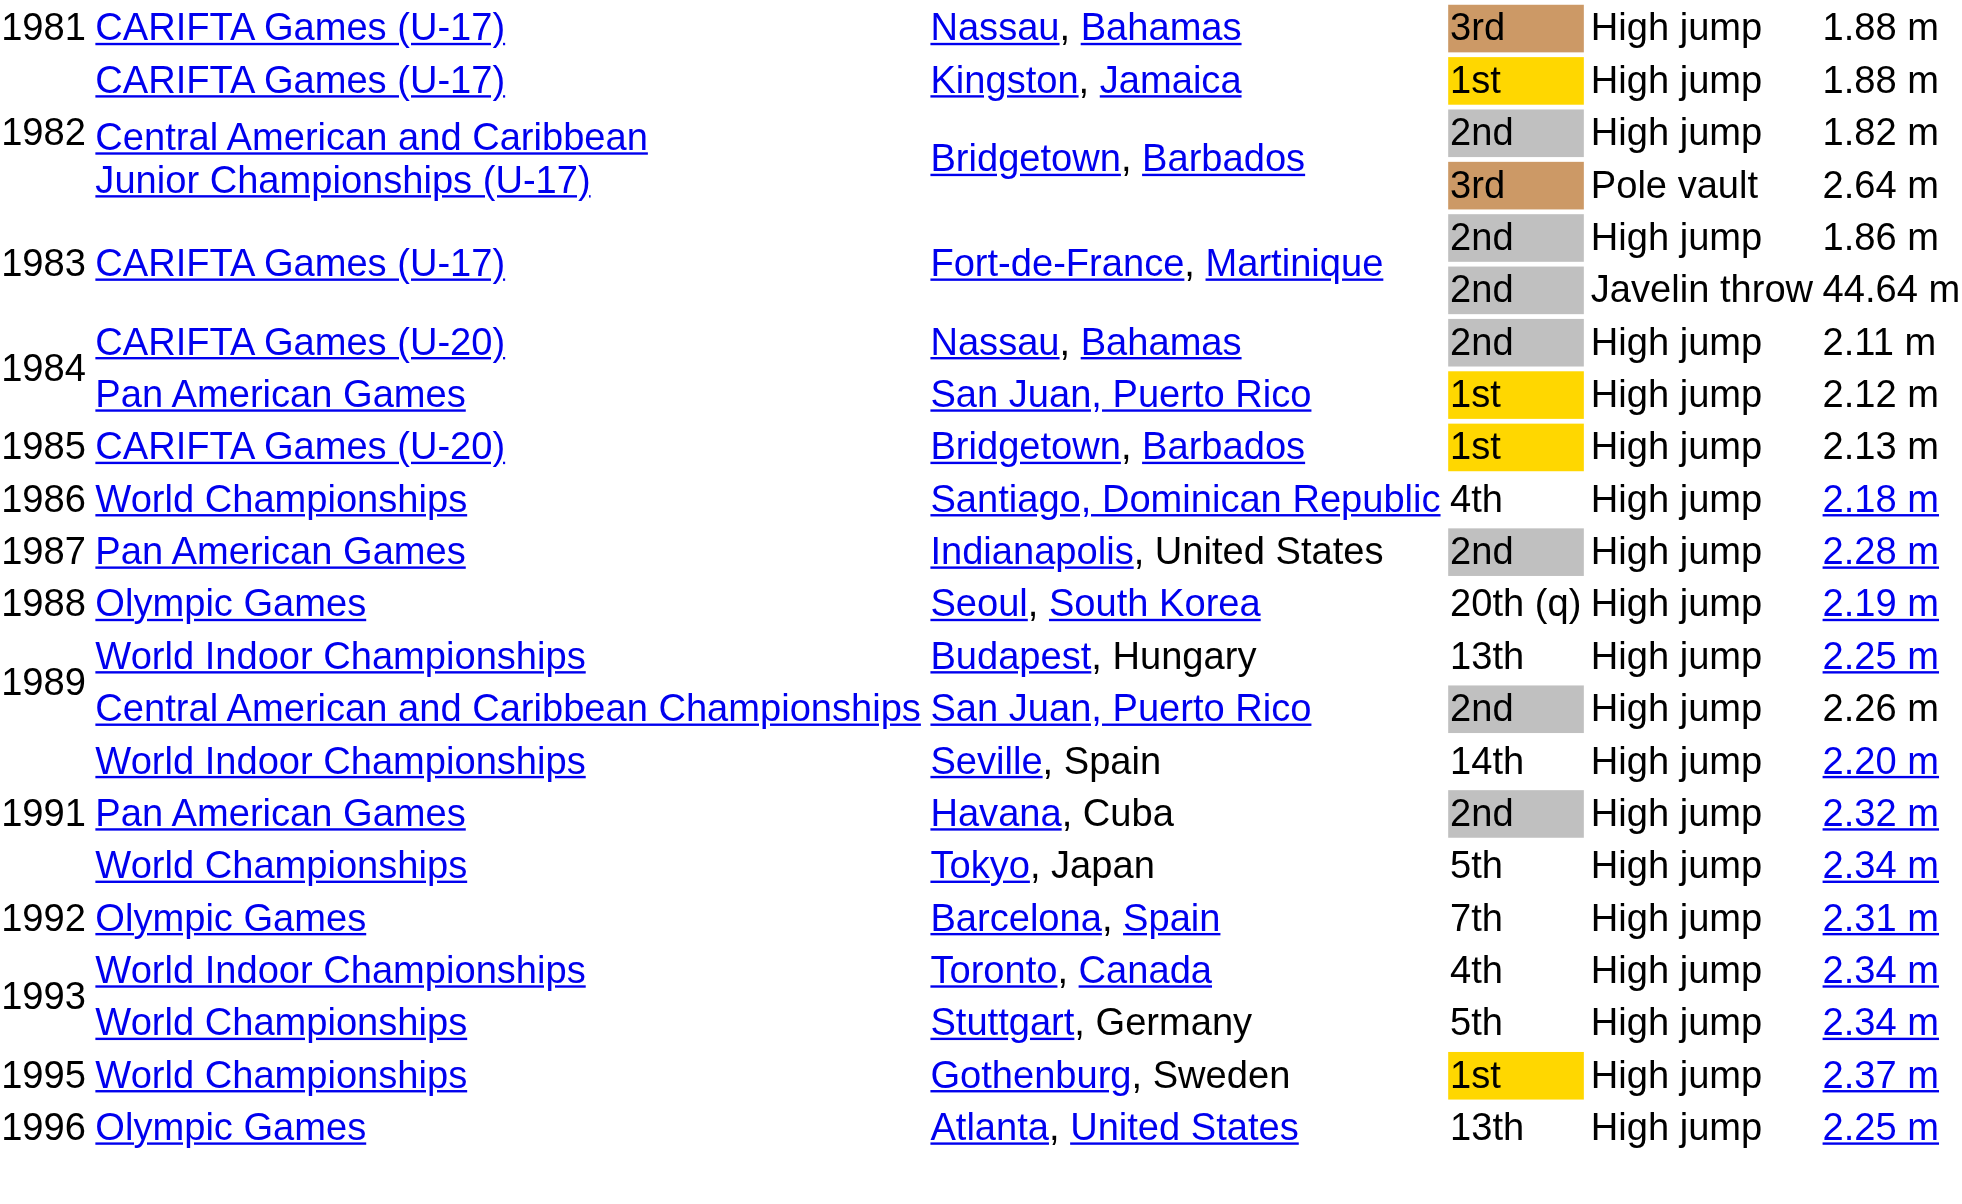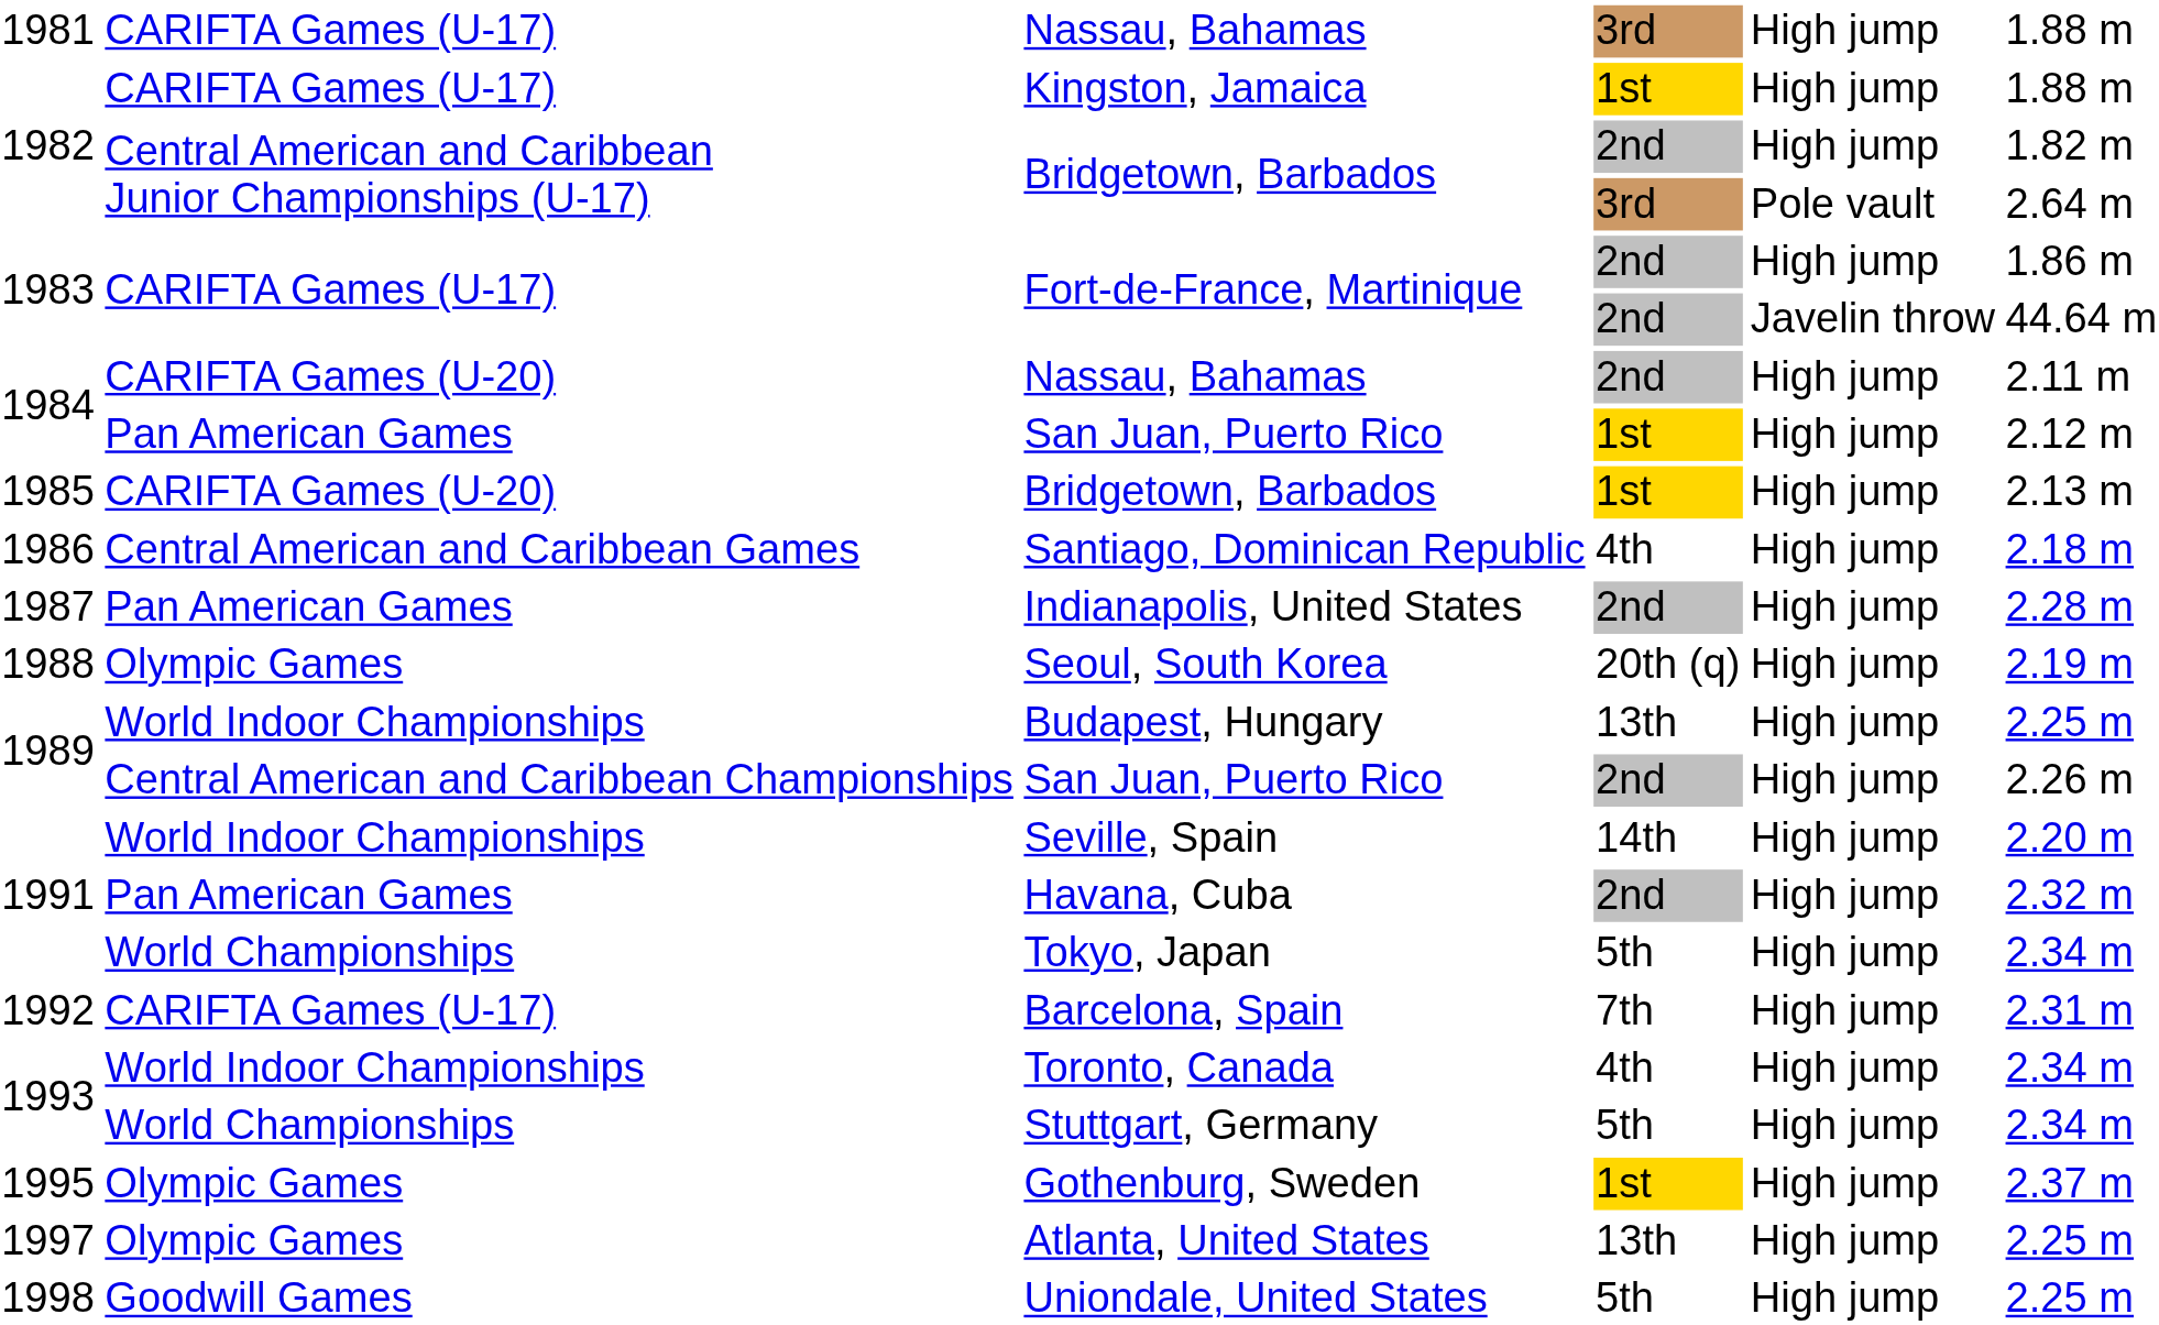Santiago, Dominican Republic | column 2: World Championships -> Central American and Caribbean Games
Barcelona, Spain | column 2: Olympic Games -> CARIFTA Games (U-17)
Gothenburg, Sweden | column 2: World Championships -> Olympic Games
Atlanta, United States | column 1: 1996 -> 1997
+ row: 1998 | Goodwill Games | Uniondale, United States | 5th | High jump | 2.25 m
